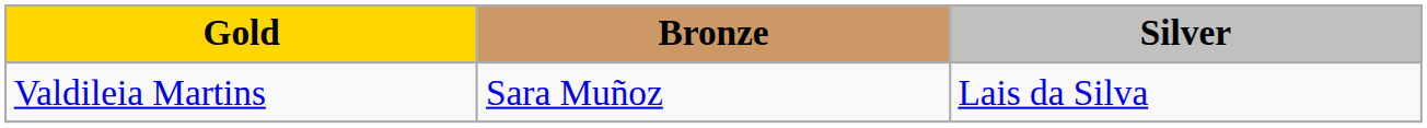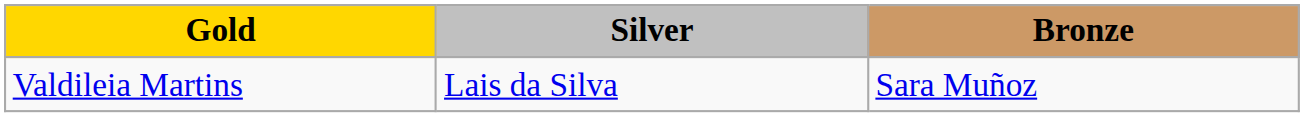columns swapped: Silver <-> Bronze
